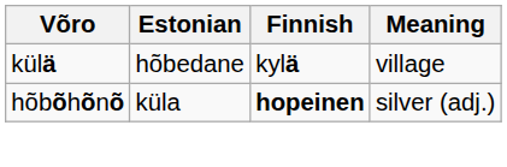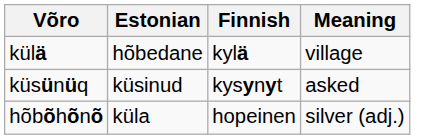+ row: küsünüq | küsinud | kysynyt | asked
hõbõhõnõ | Finnish: bold -> normal
